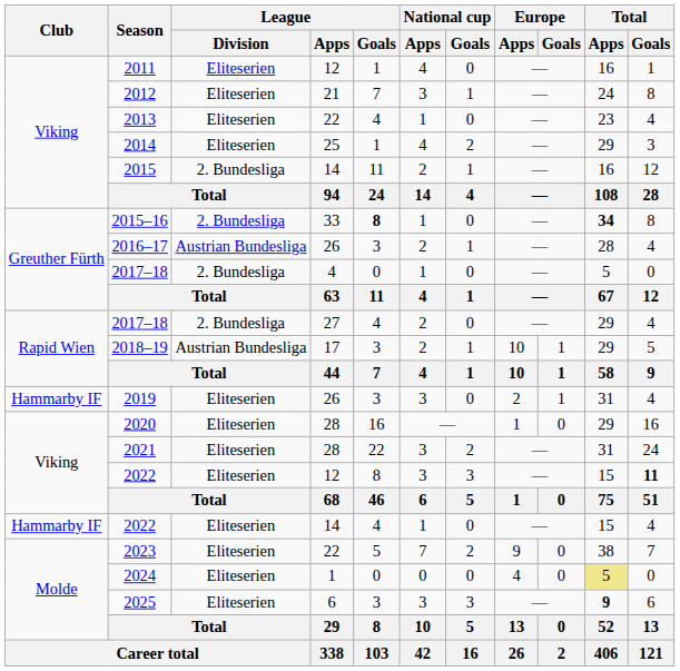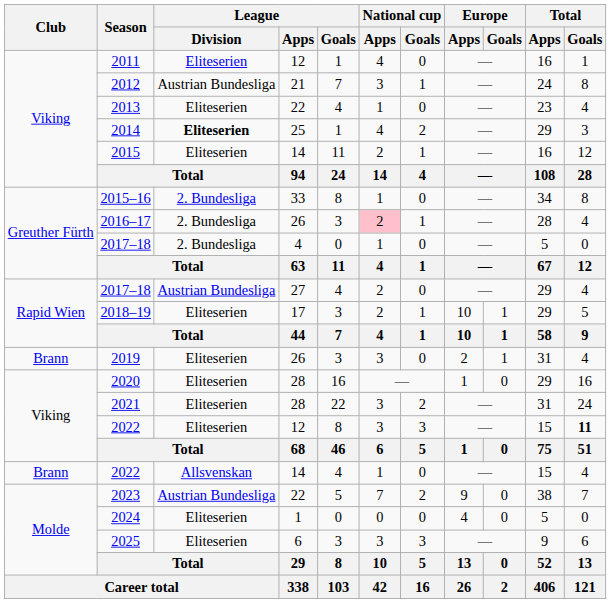2012 | League / Division: Eliteserien -> Austrian Bundesliga
2014 | League / Division: normal -> bold
2015 | League / Division: 2. Bundesliga -> Eliteserien
2015–16 | League / Goals: bold -> normal
2015–16 | Total / Apps: bold -> normal
2016–17 | League / Division: Austrian Bundesliga -> 2. Bundesliga
2016–17 | National cup / Apps: no background -> pink background
2017–18 / 27 | League / Division: 2. Bundesliga -> Austrian Bundesliga
2018–19 | League / Division: Austrian Bundesliga -> Eliteserien
2019 | Club: Hammarby IF -> Brann
2022 / 14 | Club: Hammarby IF -> Brann
2022 / 14 | League / Division: Eliteserien -> Allsvenskan
2023 | League / Division: Eliteserien -> Austrian Bundesliga
2024 | Total / Apps: khaki background -> no background
2025 | Total / Apps: bold -> normal
